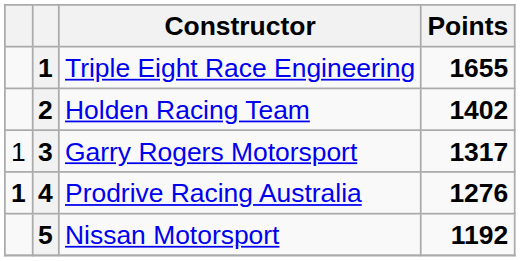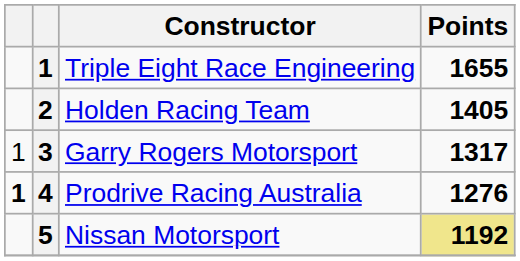Holden Racing Team | Points: 1402 -> 1405
Nissan Motorsport | Points: no background -> khaki background
